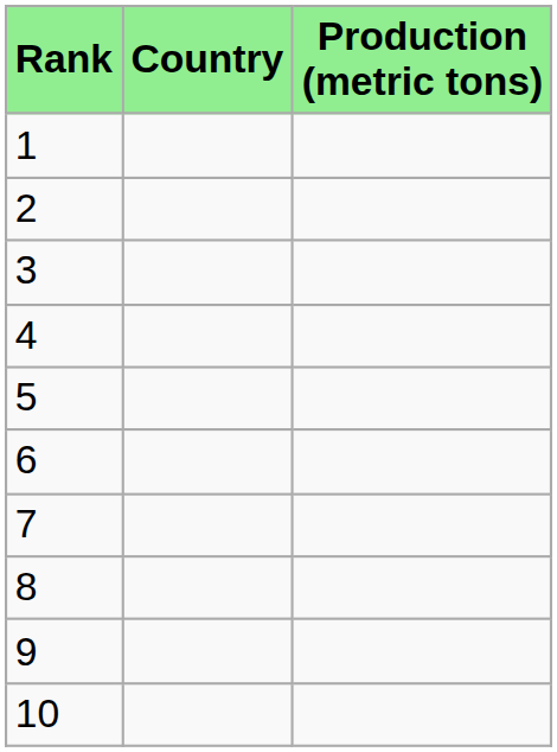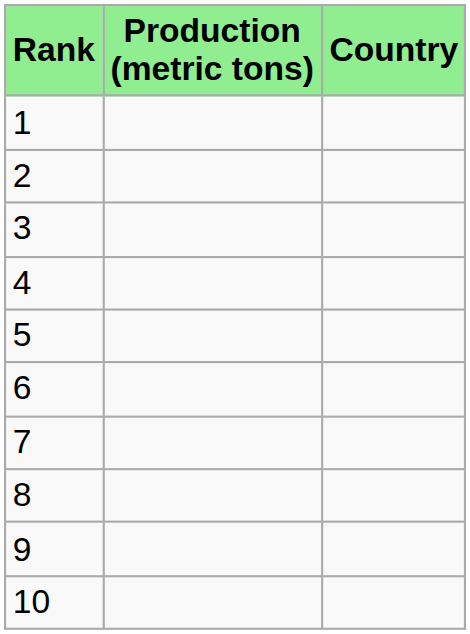columns swapped: Country <-> Production (metric tons)
